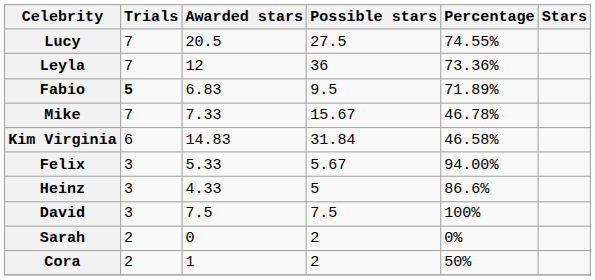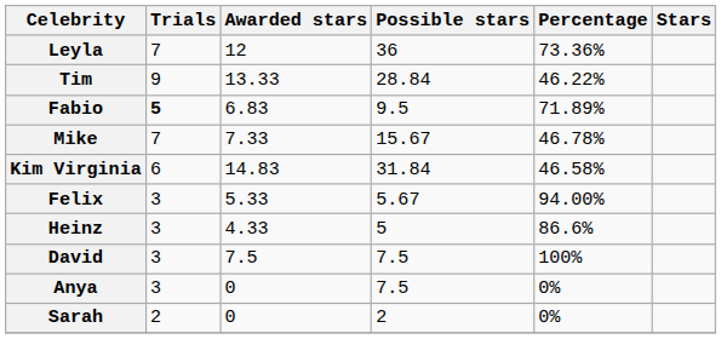- row: Lucy | 7 | 20.5 | 27.5 | 74.55%
+ row: Tim | 9 | 13.33 | 28.84 | 46.22%
+ row: Anya | 3 | 0 | 7.5 | 0%
- row: Cora | 2 | 1 | 2 | 50%
